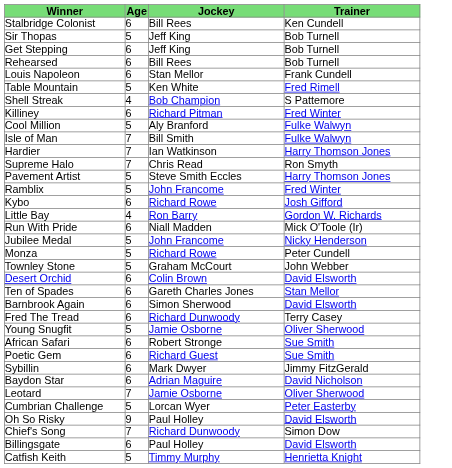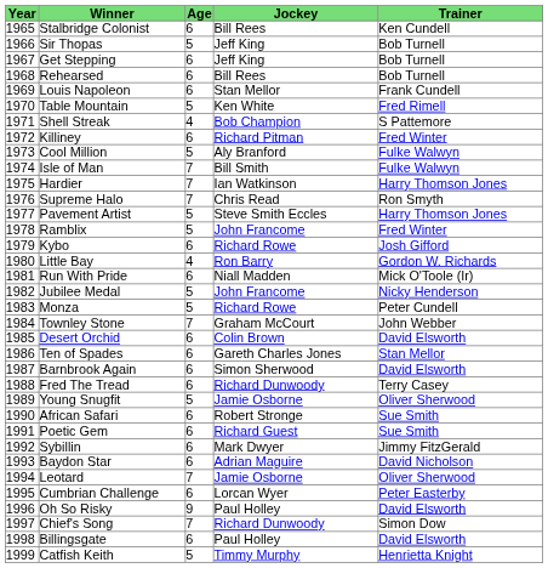+ column: Year | 1965 | 1966 | 1967 | 1968 | 1969 | 1970 | 1971 | 1972 | 1973 | 1974 | 1975 | 1976 | 1977 | 1978 | 1979 | 1980 | 1981 | 1982 | 1983 | 1984 | 1985 | 1986 | 1987 | 1988 | 1989 | 1990 | 1991 | 1992 | 1993 | 1994 | 1995 | 1996 | 1997 | 1998 | 1999
Townley Stone | Age: 5 -> 7
Cumbrian Challenge | Age: 5 -> 6
